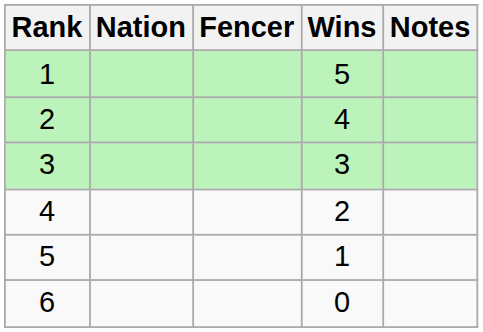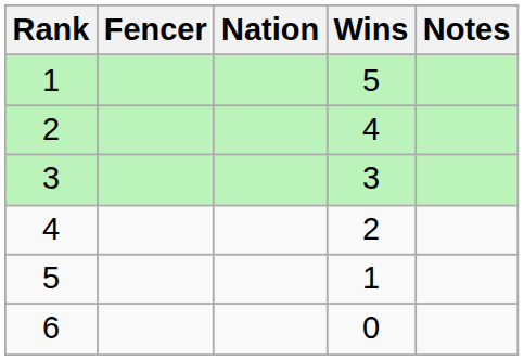columns swapped: Fencer <-> Nation
